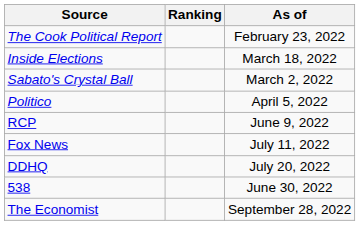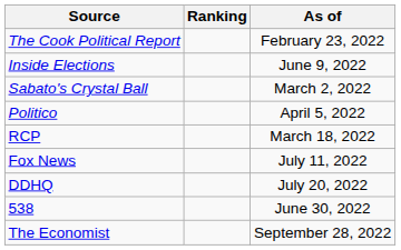Inside Elections | As of: March 18, 2022 -> June 9, 2022
RCP | As of: June 9, 2022 -> March 18, 2022
